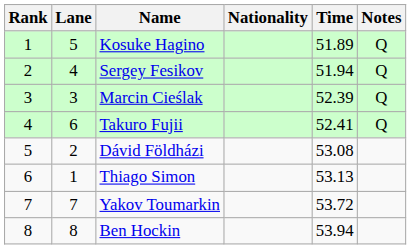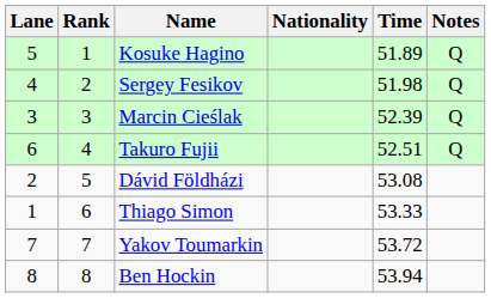columns swapped: Rank <-> Lane
Sergey Fesikov | Time: 51.94 -> 51.98
Takuro Fujii | Time: 52.41 -> 52.51
Thiago Simon | Time: 53.13 -> 53.33
